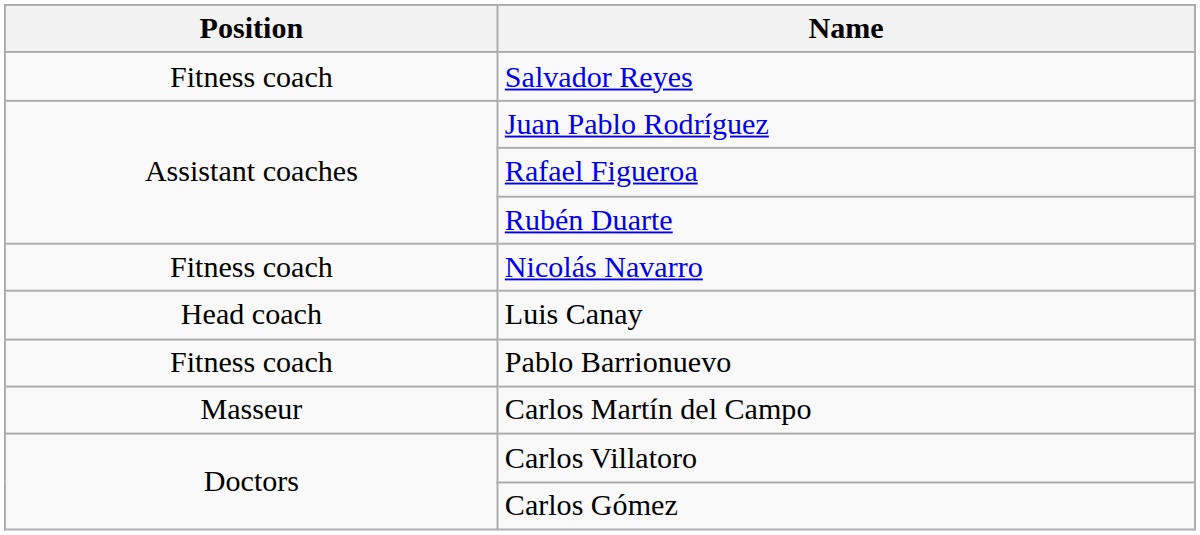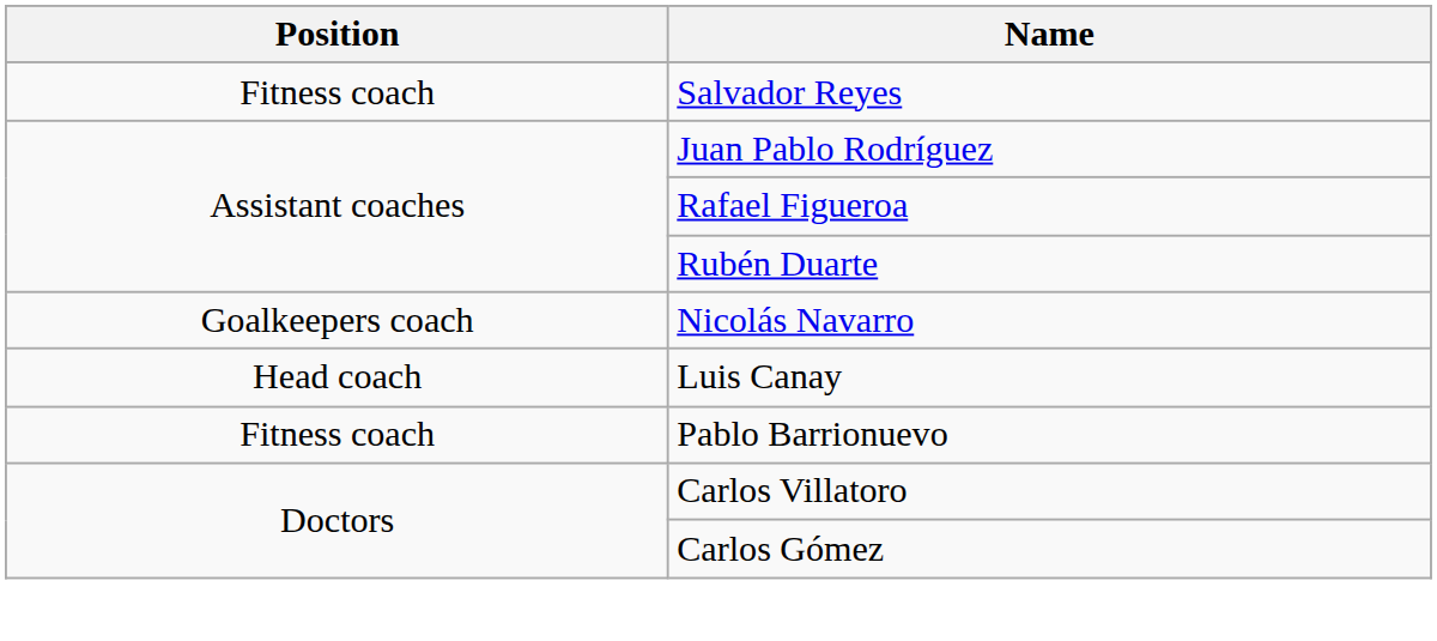Nicolás Navarro | Position: Fitness coach -> Goalkeepers coach
- row: Masseur | Carlos Martín del Campo
